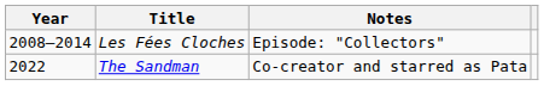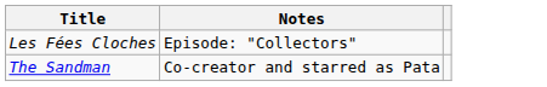- column: Year | 2008–2014 | 2022
